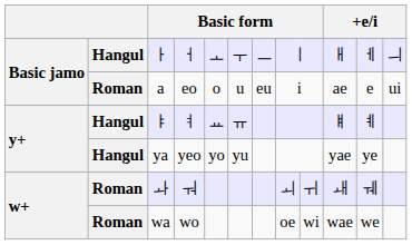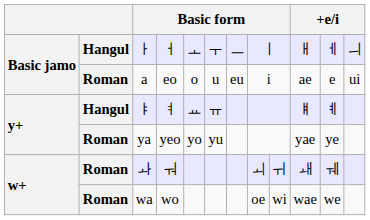yeo | column 2: Hangul -> Roman
